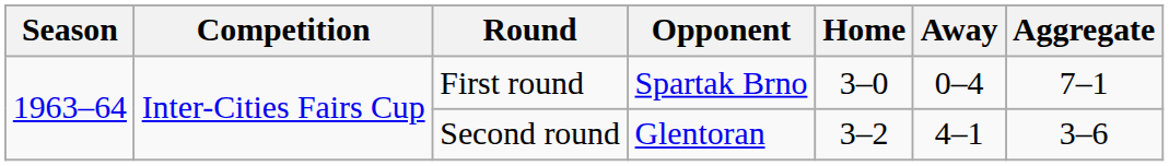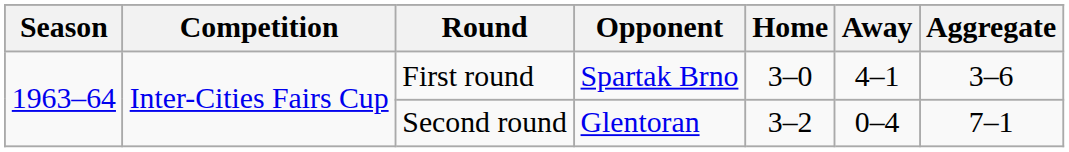First round | Away: 0–4 -> 4–1
First round | Aggregate: 7–1 -> 3–6
Second round | Away: 4–1 -> 0–4
Second round | Aggregate: 3–6 -> 7–1
